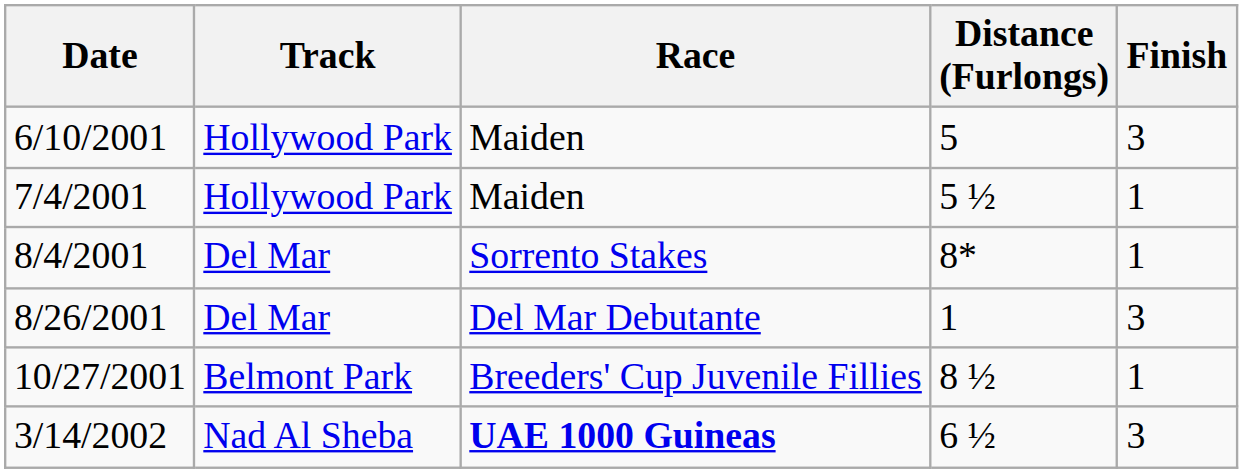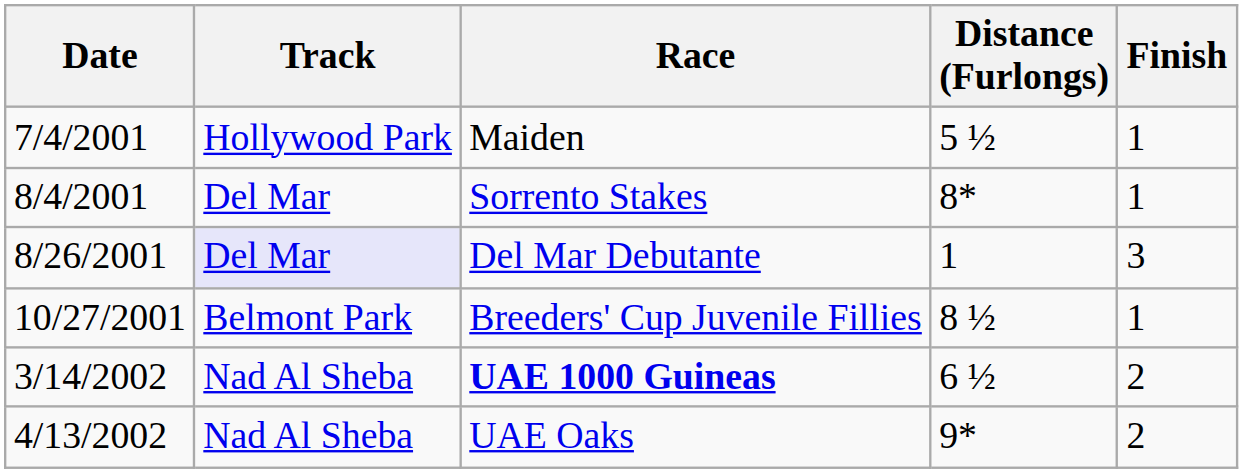- row: 6/10/2001 | Hollywood Park | Maiden | 5 | 3
8/26/2001 | Track: no background -> lavender background
3/14/2002 | Finish: 3 -> 2
+ row: 4/13/2002 | Nad Al Sheba | UAE Oaks | 9* | 2
